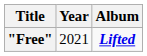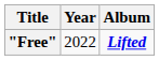"Free" | Year: 2021 -> 2022
